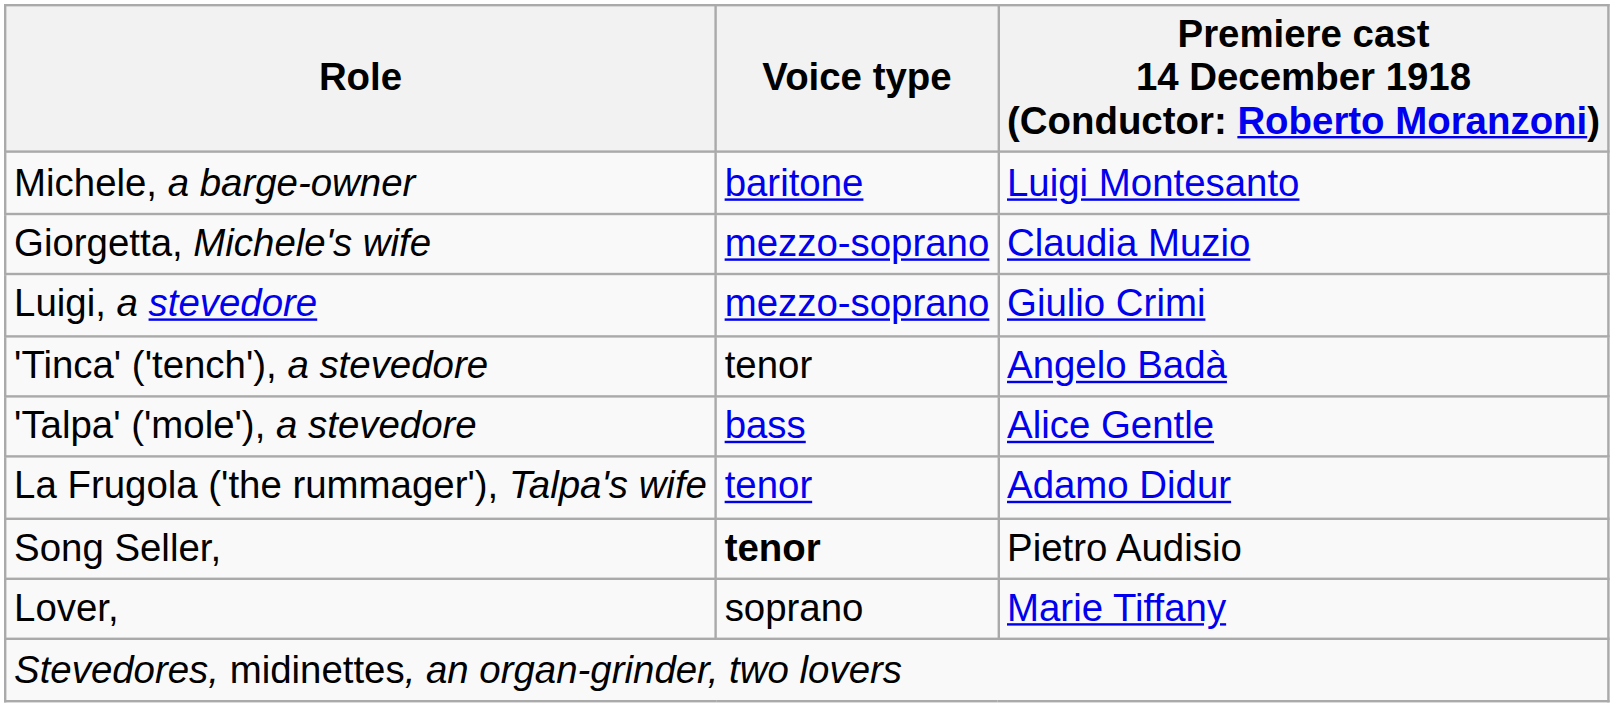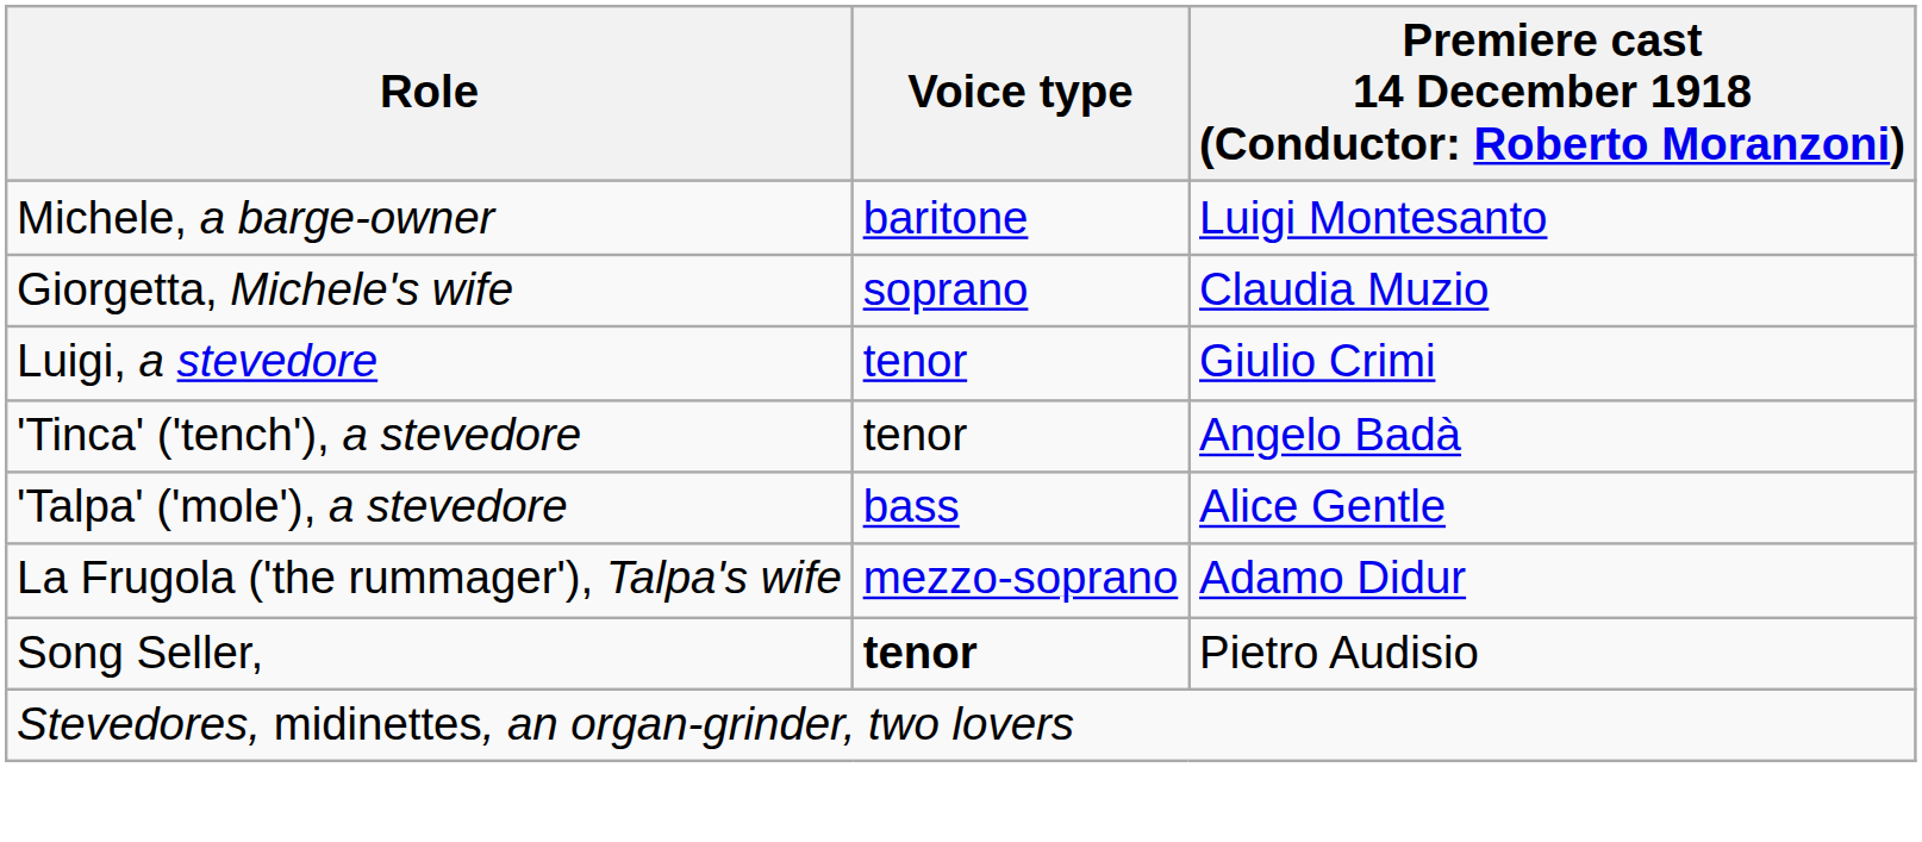Giorgetta, Michele's wife | Voice type: mezzo-soprano -> soprano
Luigi, a stevedore | Voice type: mezzo-soprano -> tenor
La Frugola ('the rummager'), Talpa's wife | Voice type: tenor -> mezzo-soprano
- row: Lover, | soprano | Marie Tiffany
